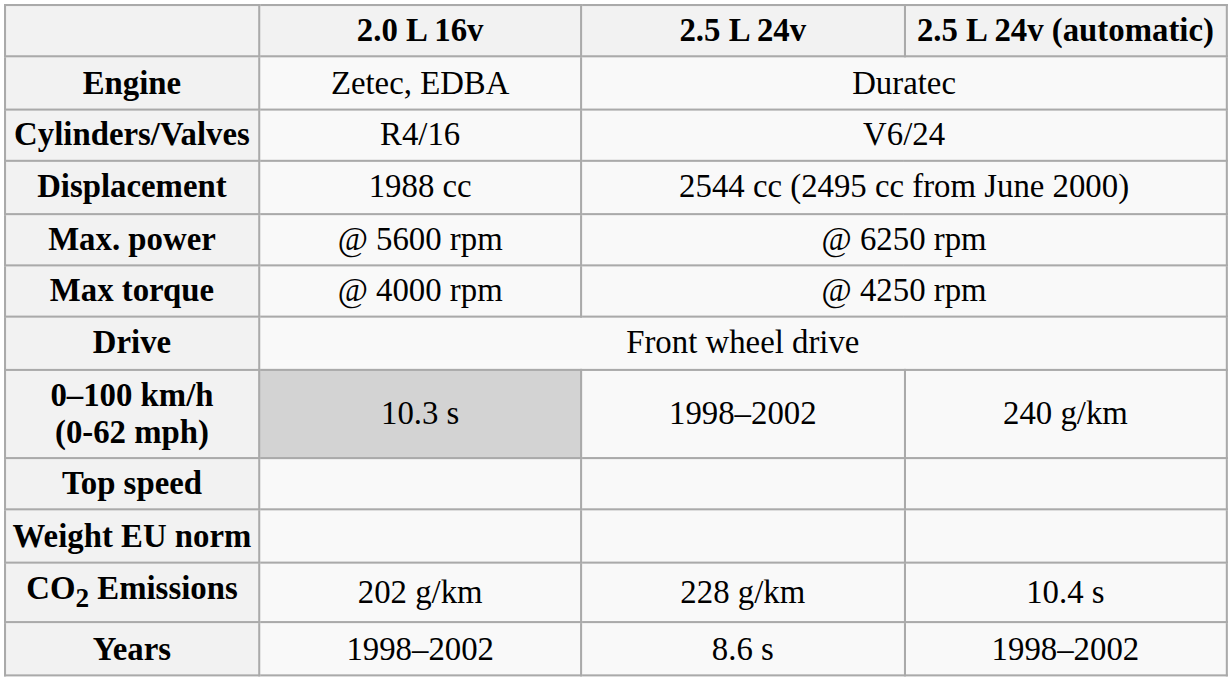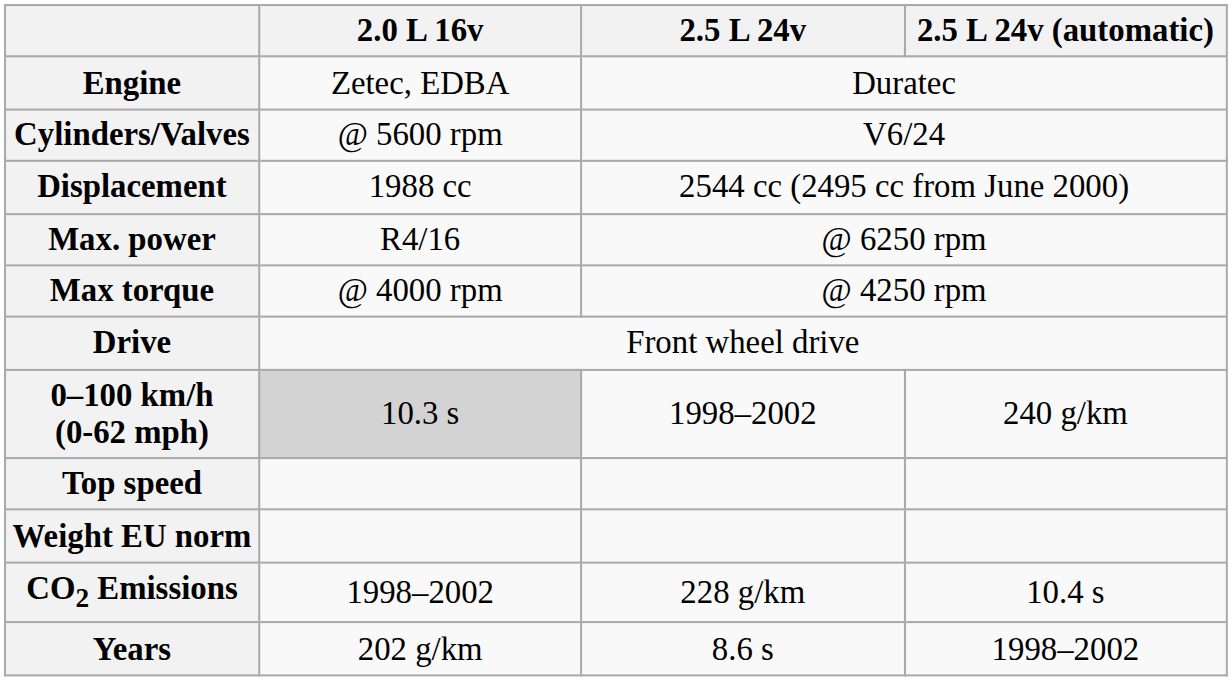Cylinders/Valves | 2.0 L 16v: R4/16 -> @ 5600 rpm
Max. power | 2.0 L 16v: @ 5600 rpm -> R4/16
CO2 Emissions | 2.0 L 16v: 202 g/km -> 1998–2002
Years | 2.0 L 16v: 1998–2002 -> 202 g/km
